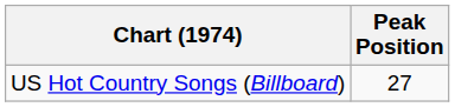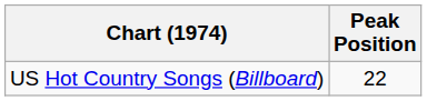US Hot Country Songs (Billboard) | Peak Position: 27 -> 22
